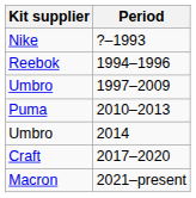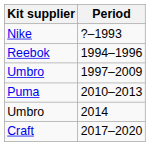- row: Macron | 2021–present
